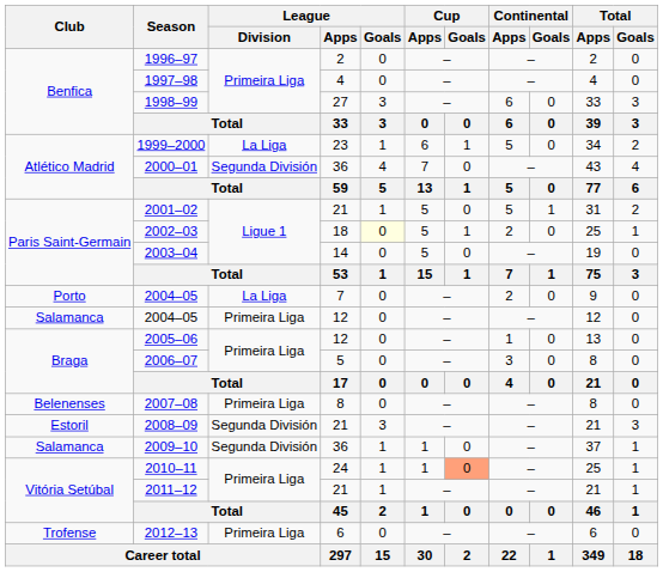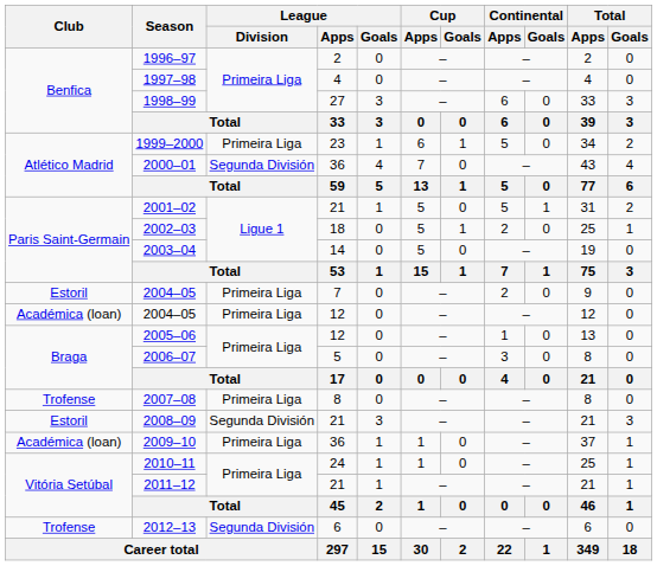1999–2000 | League / Division: La Liga -> Primeira Liga
2002–03 | League / Goals: lightyellow background -> no background
2004–05 / 7 | Club: Porto -> Estoril
2004–05 / 7 | League / Division: La Liga -> Primeira Liga
2004–05 / 12 | Club: Salamanca -> Académica (loan)
2007–08 | Club: Belenenses -> Trofense
2009–10 | Club: Salamanca -> Académica (loan)
2009–10 | League / Division: Segunda División -> Primeira Liga
2010–11 | Cup / Goals: lightsalmon background -> no background
2012–13 | League / Division: Primeira Liga -> Segunda División
